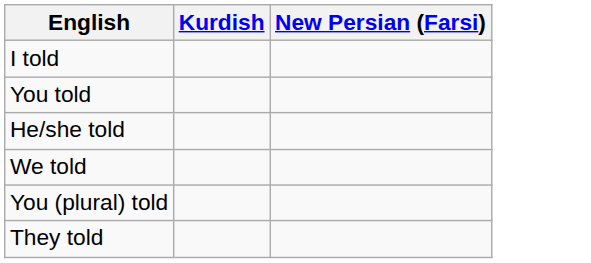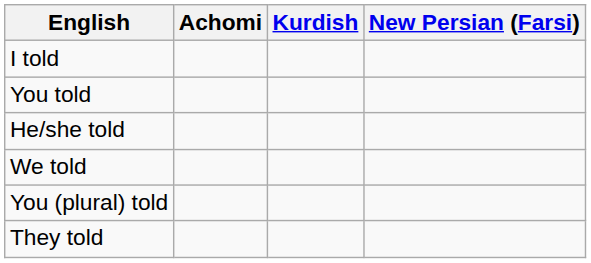+ column: Achomi
